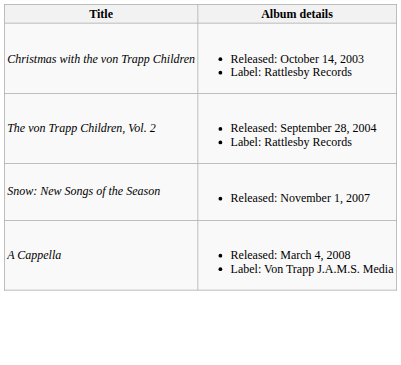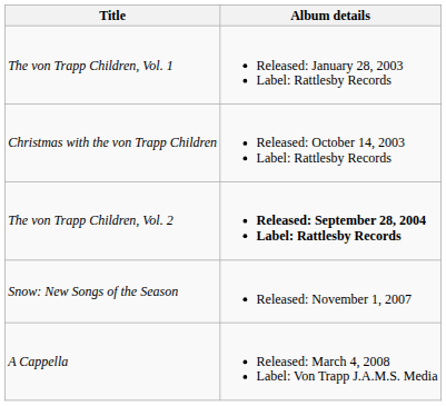+ row: The von Trapp Children, Vol. 1 | Released: January 28, 2003 Label: Rattlesby Records
The von Trapp Children, Vol. 2 | Album details: normal -> bold
